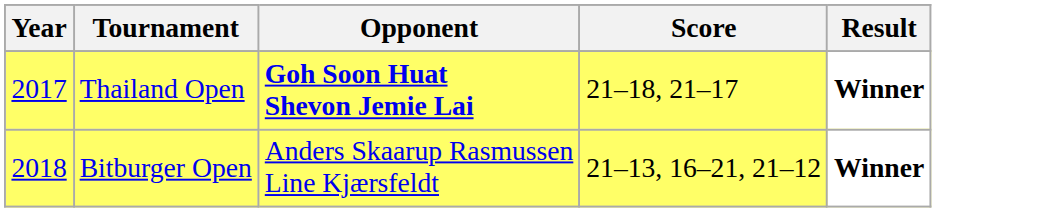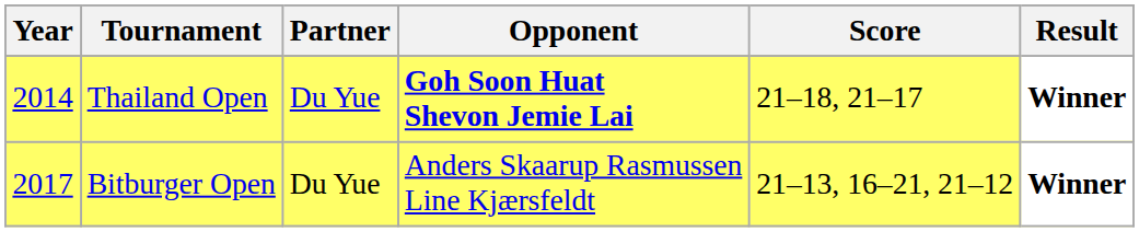+ column: Partner | Du Yue | Du Yue
Thailand Open | Year: 2017 -> 2014
Bitburger Open | Year: 2018 -> 2017
